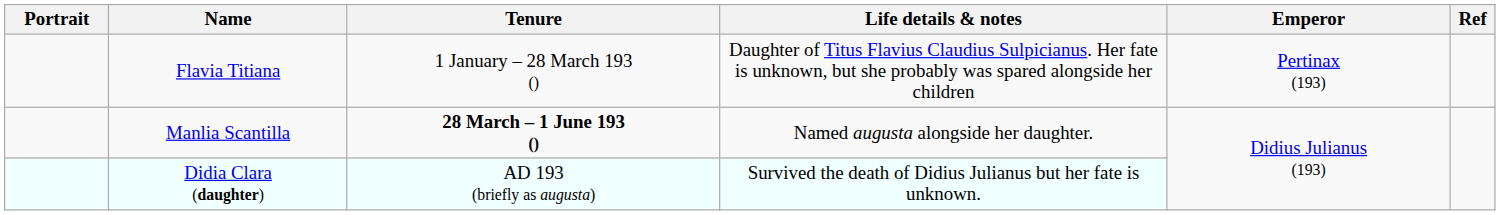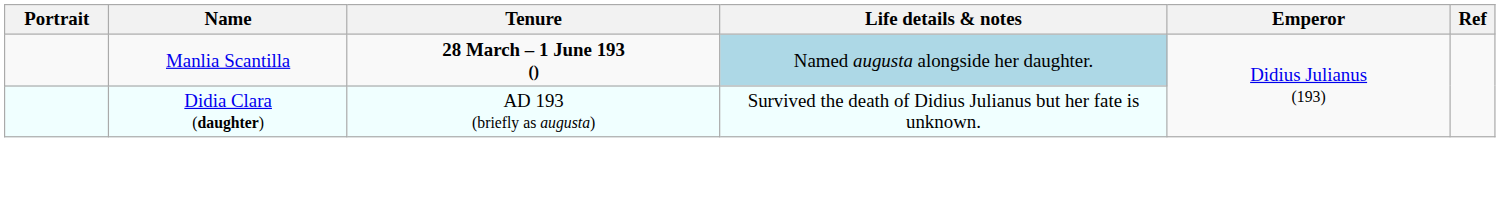- row: Flavia Titiana | 1 January – 28 March 193 () | Daughter of Titus Flavius Claudius Sulpicianus. Her fate is unknown, but she probably was spared alongside her children | Pertinax (193)
Manlia Scantilla | Life details & notes: no background -> lightblue background
